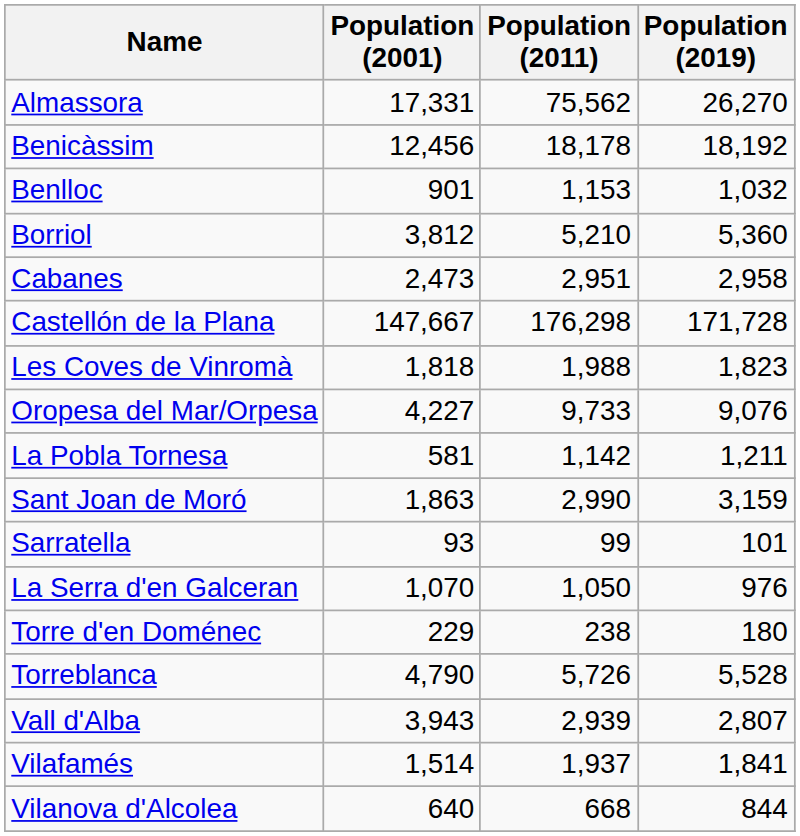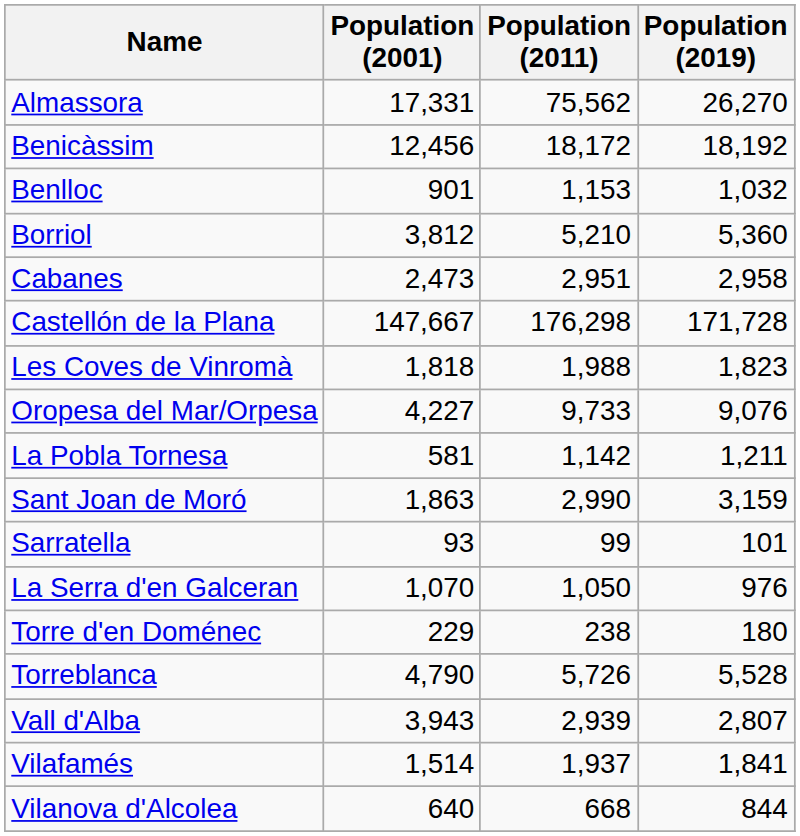Benicàssim | Population (2011): 18,178 -> 18,172
